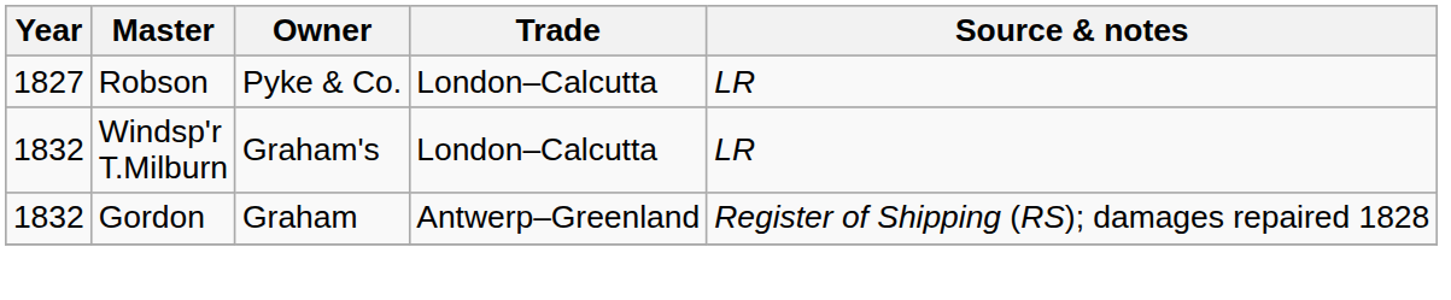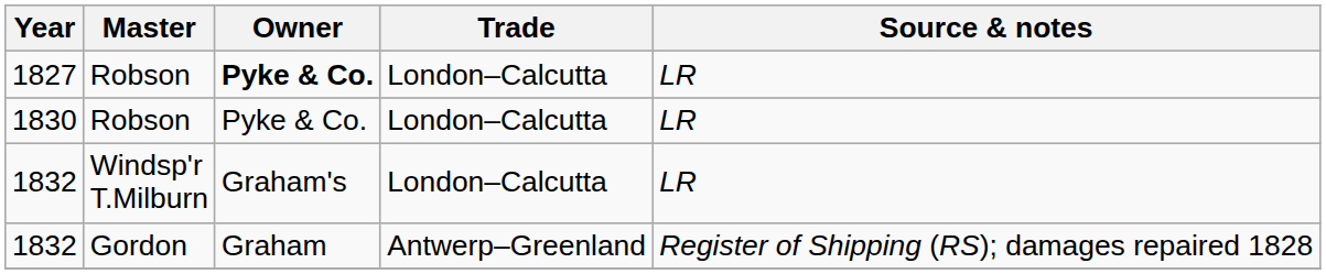1827 | Owner: normal -> bold
+ row: 1830 | Robson | Pyke & Co. | London–Calcutta | LR
